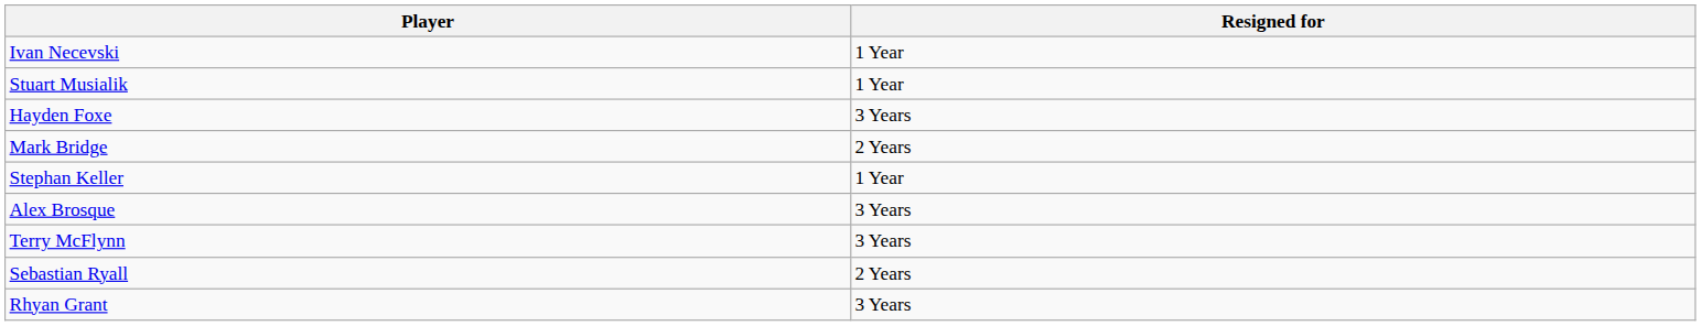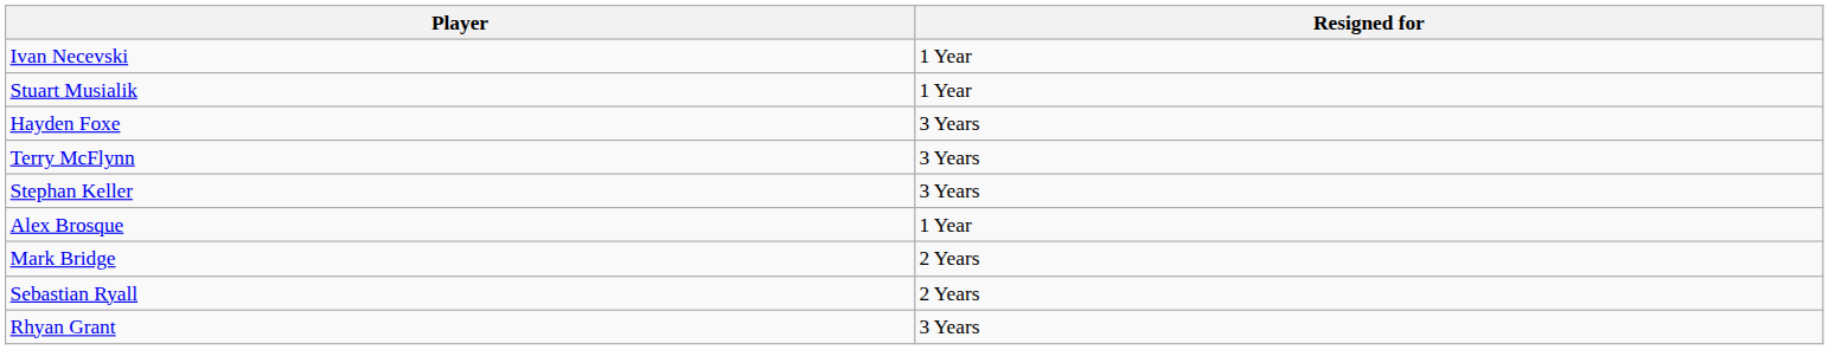rows swapped: Terry McFlynn <-> Mark Bridge
Stephan Keller | Resigned for: 1 Year -> 3 Years
Alex Brosque | Resigned for: 3 Years -> 1 Year
